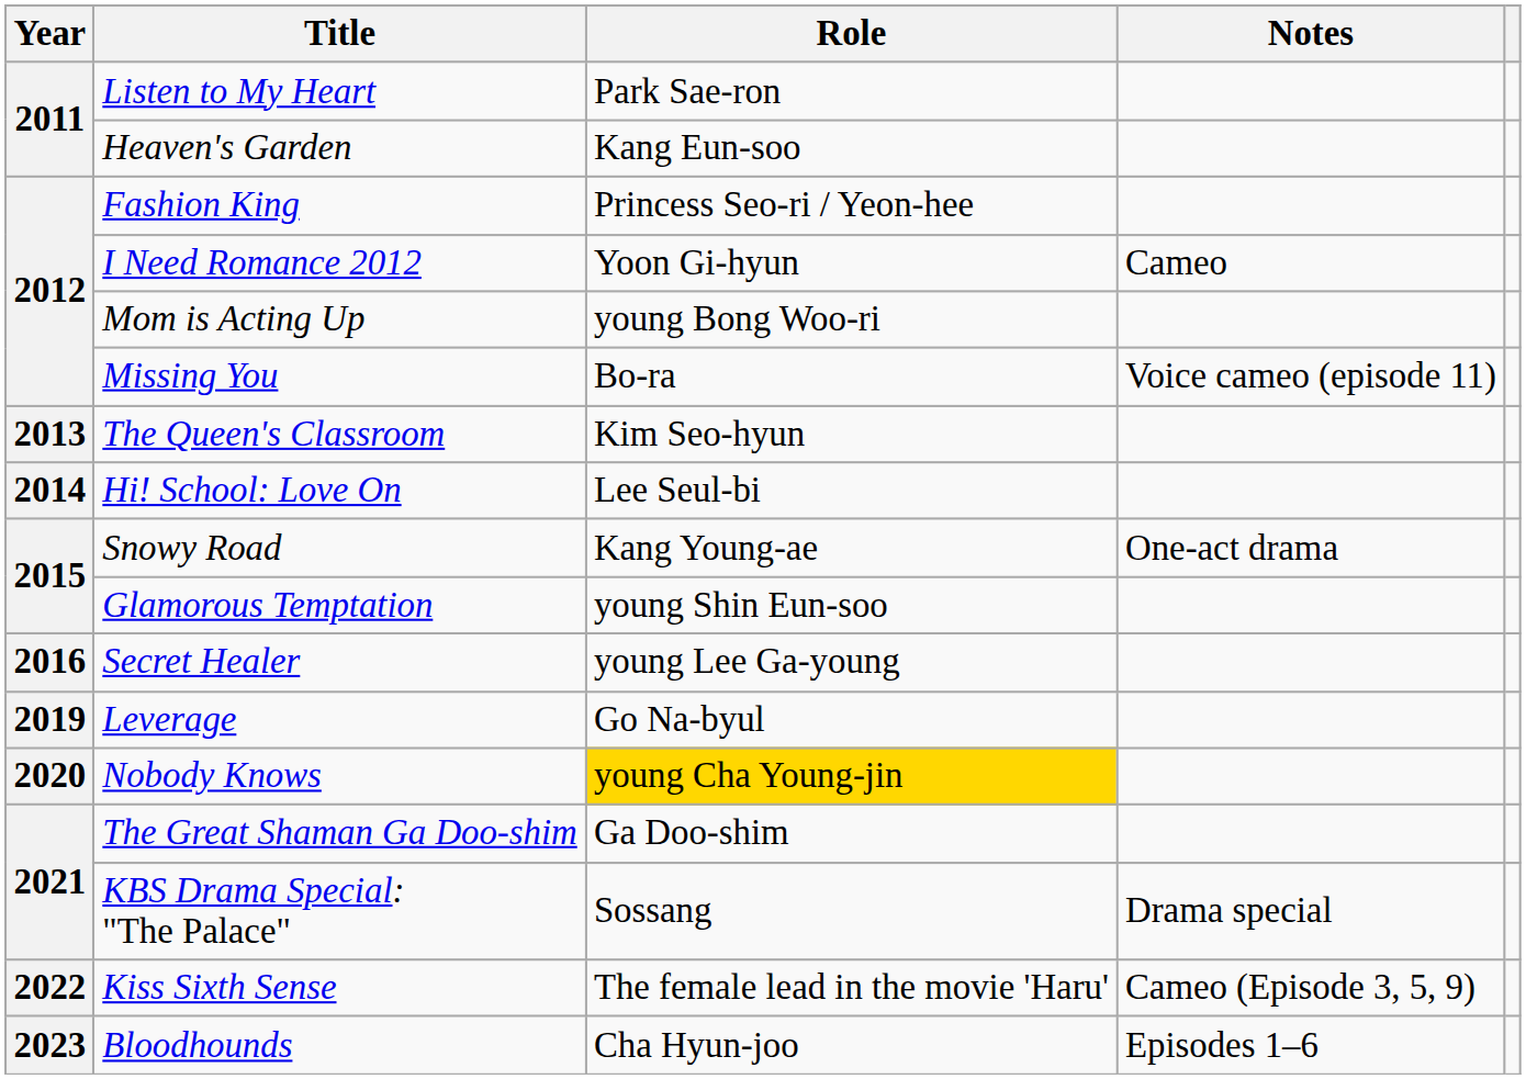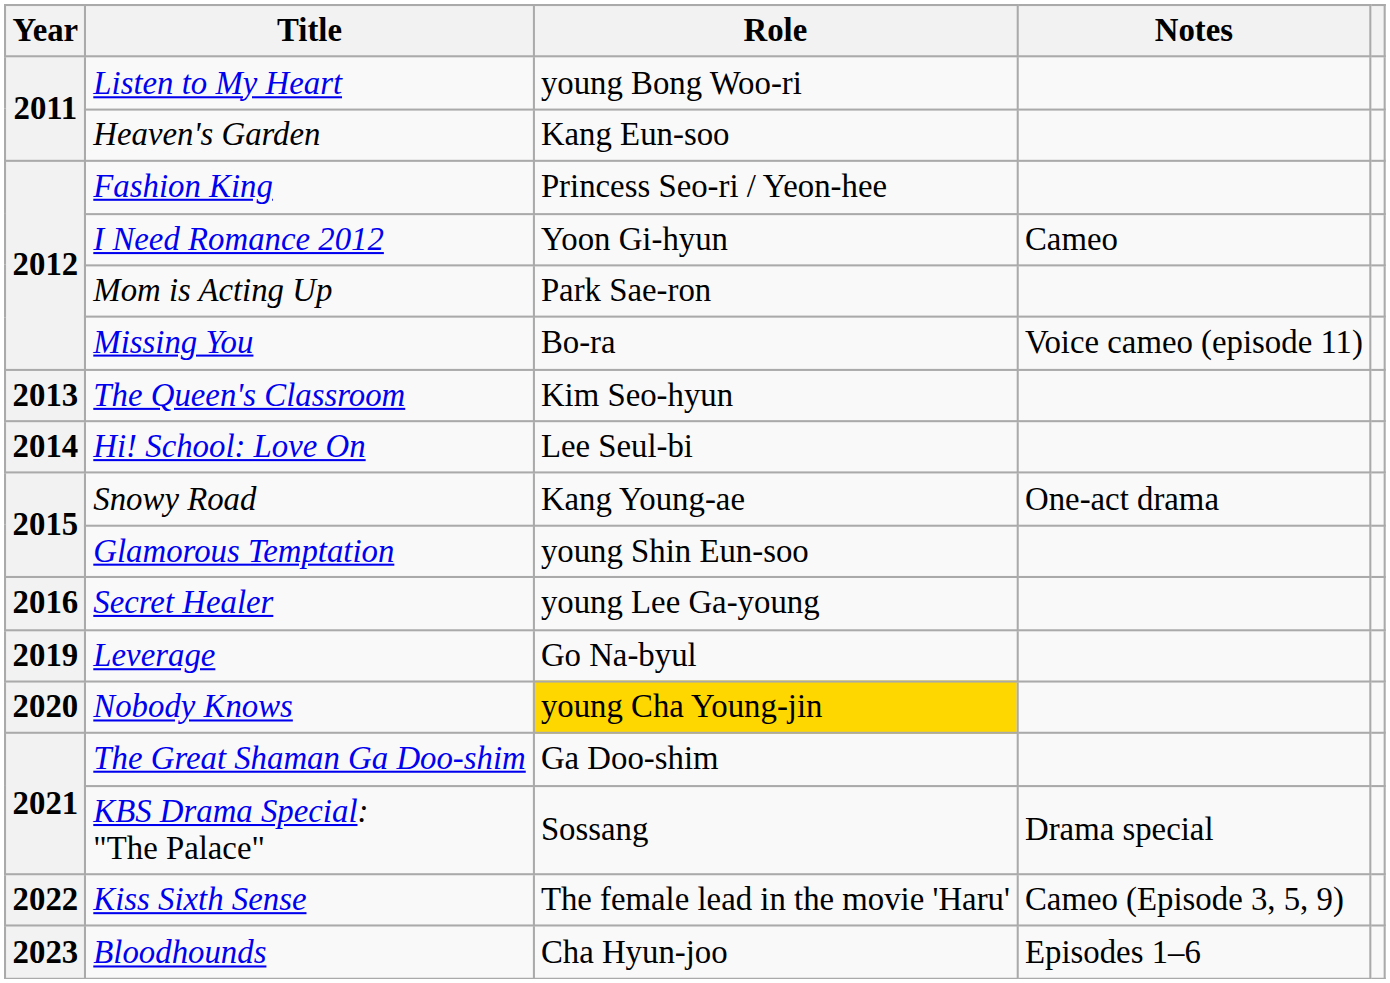Listen to My Heart | Role: Park Sae-ron -> young Bong Woo-ri
Mom is Acting Up | Role: young Bong Woo-ri -> Park Sae-ron
